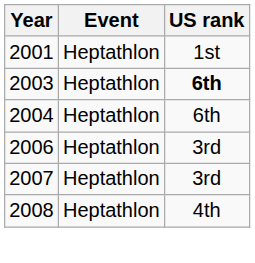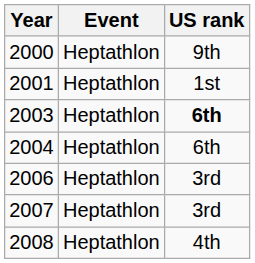+ row: 2000 | Heptathlon | 9th
